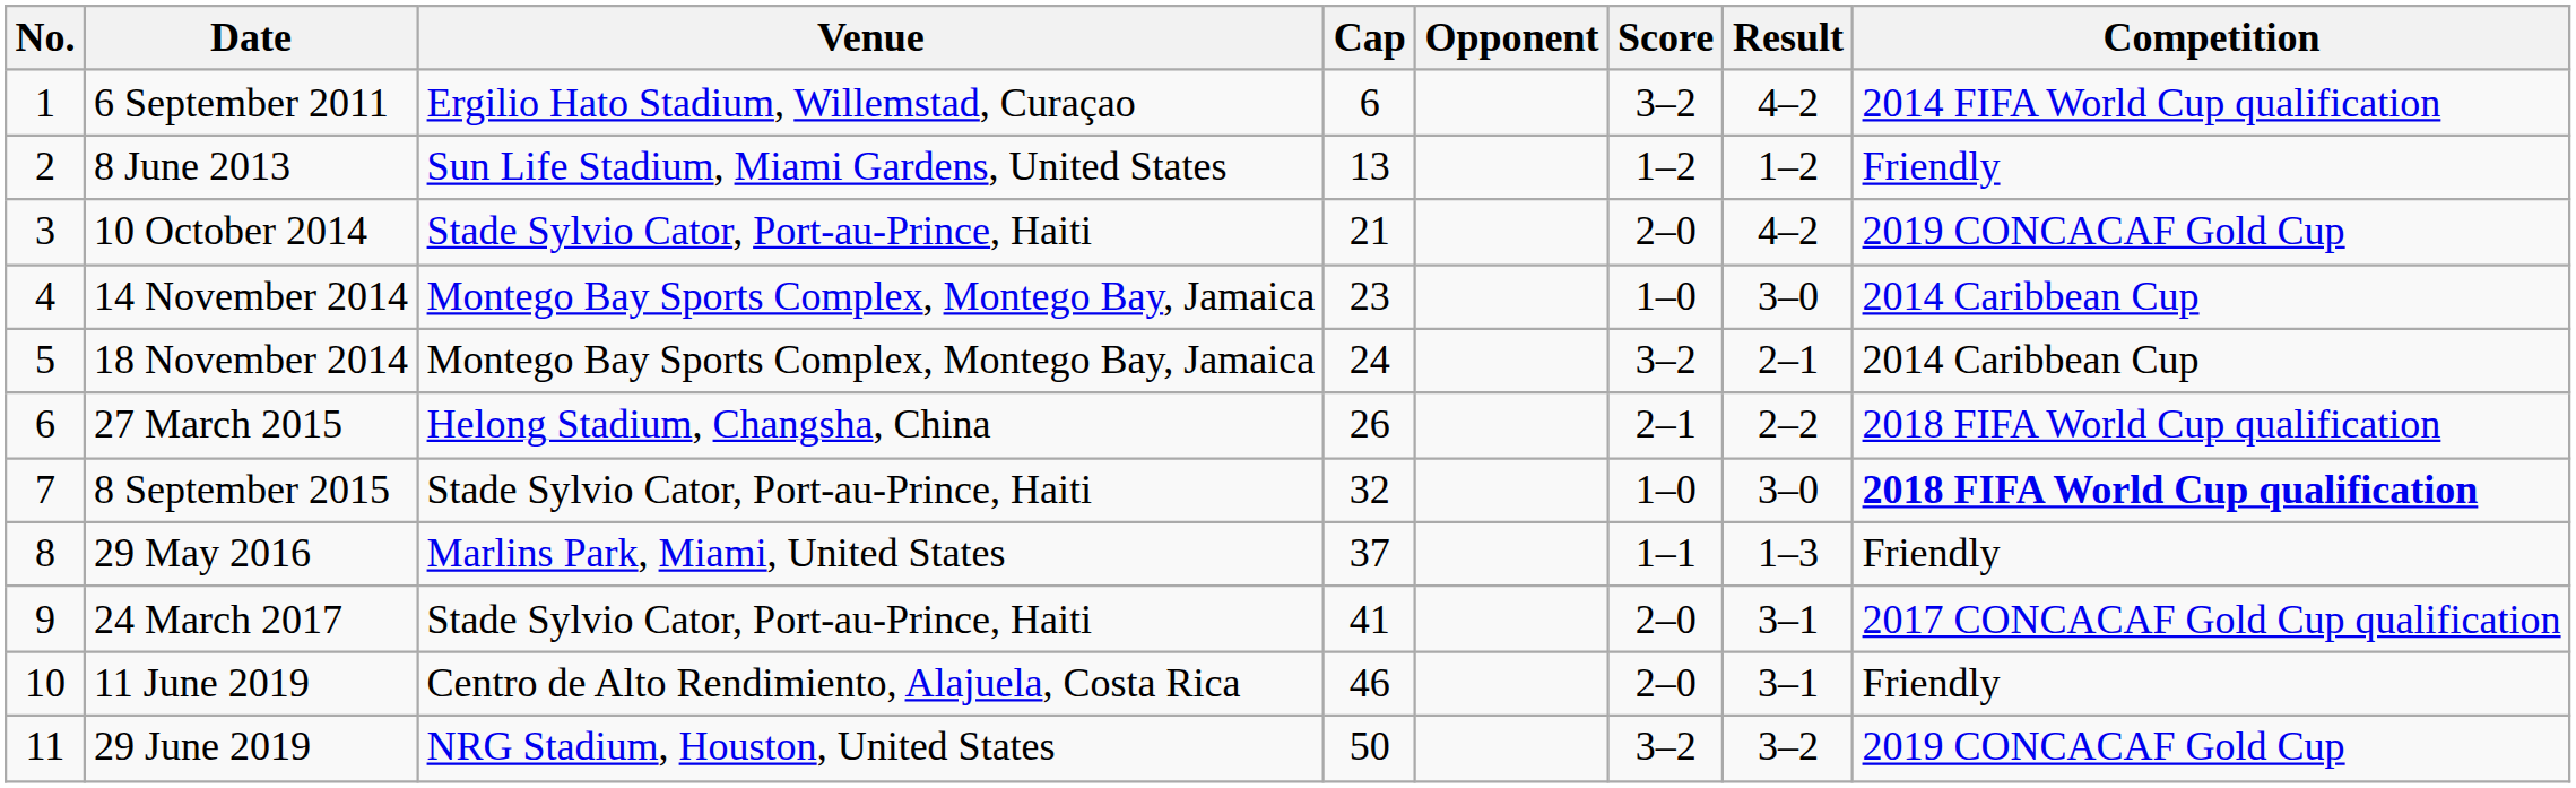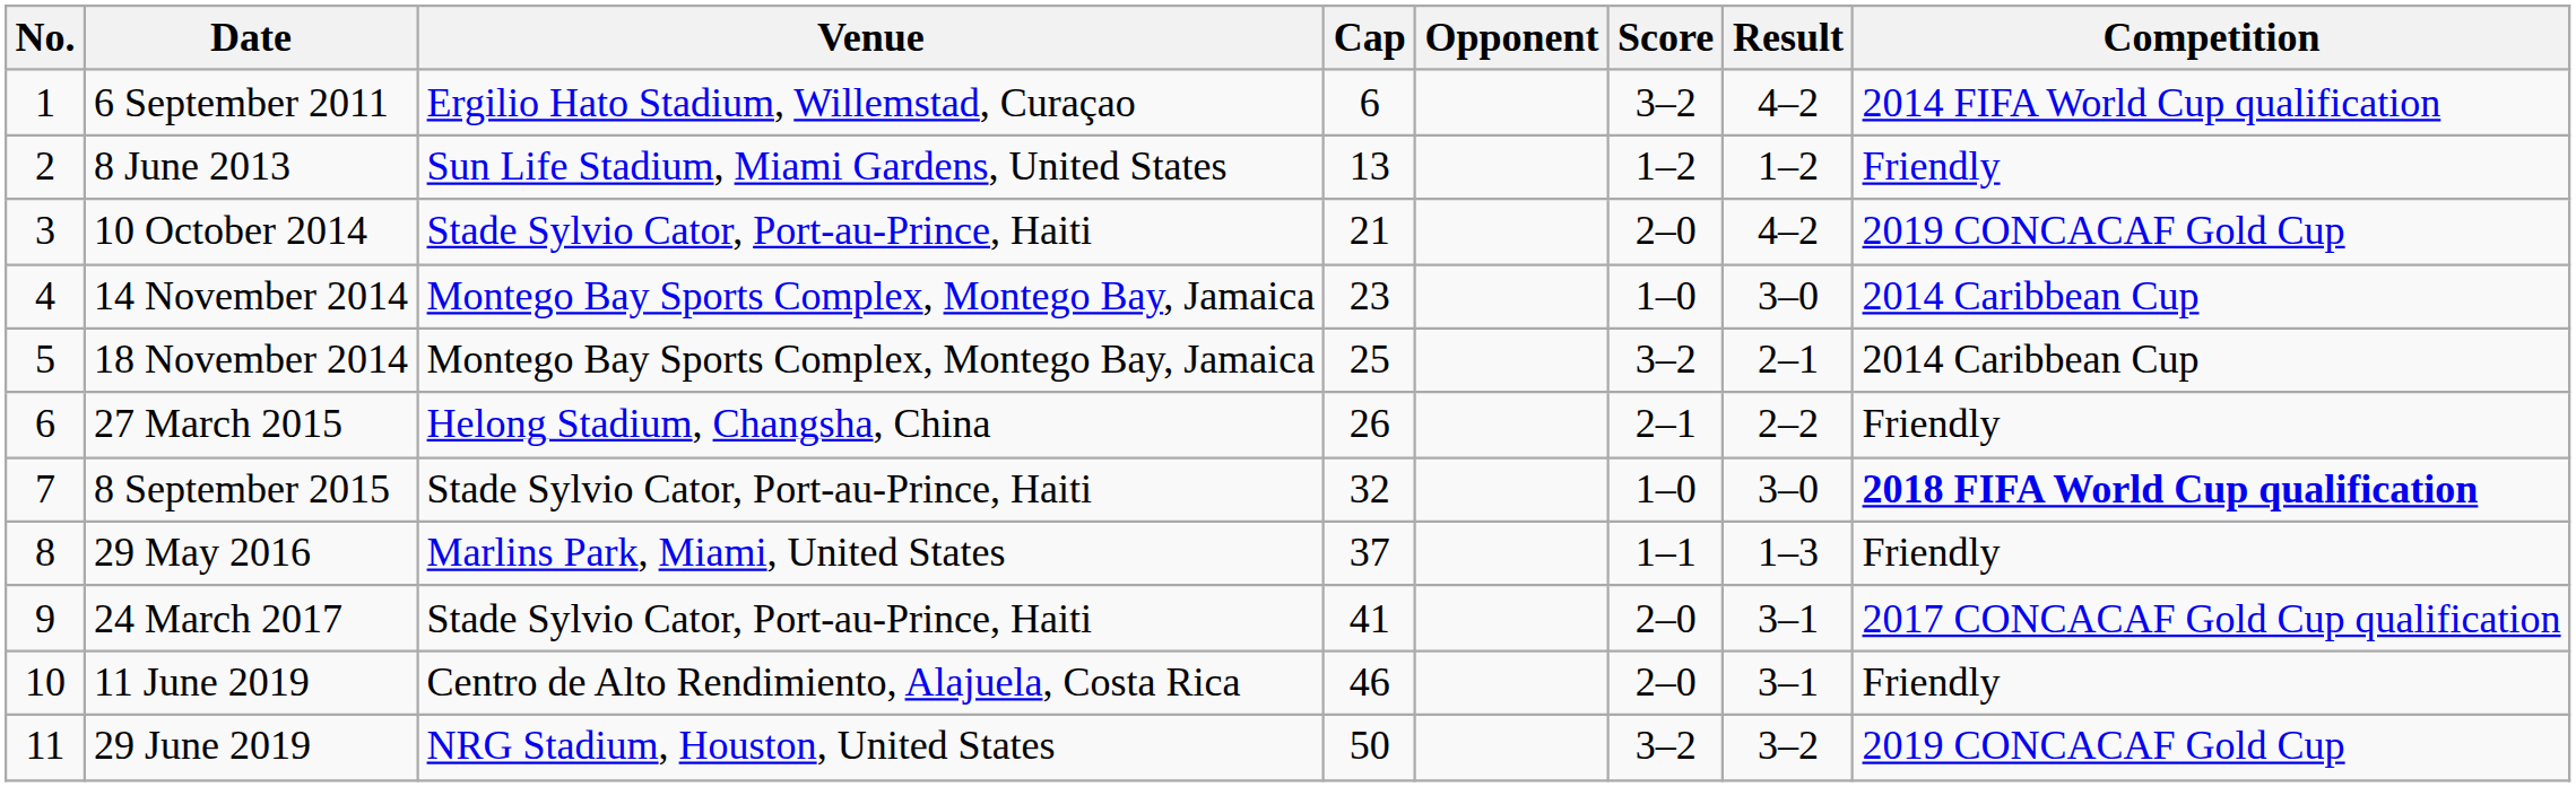18 November 2014 | Cap: 24 -> 25
27 March 2015 | Competition: 2018 FIFA World Cup qualification -> Friendly
